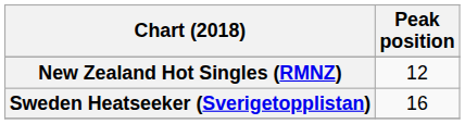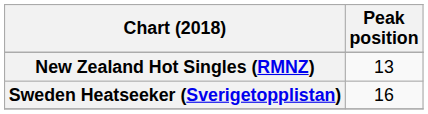New Zealand Hot Singles (RMNZ) | Peak position: 12 -> 13
